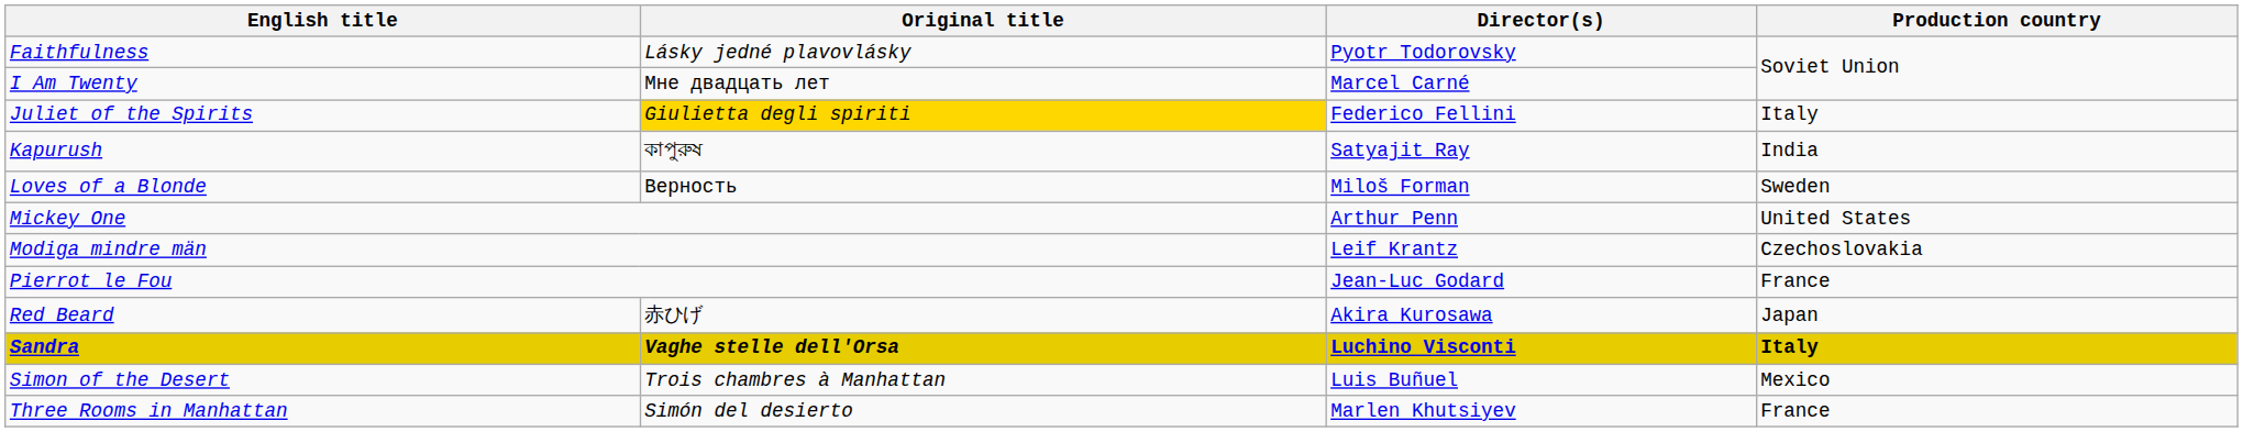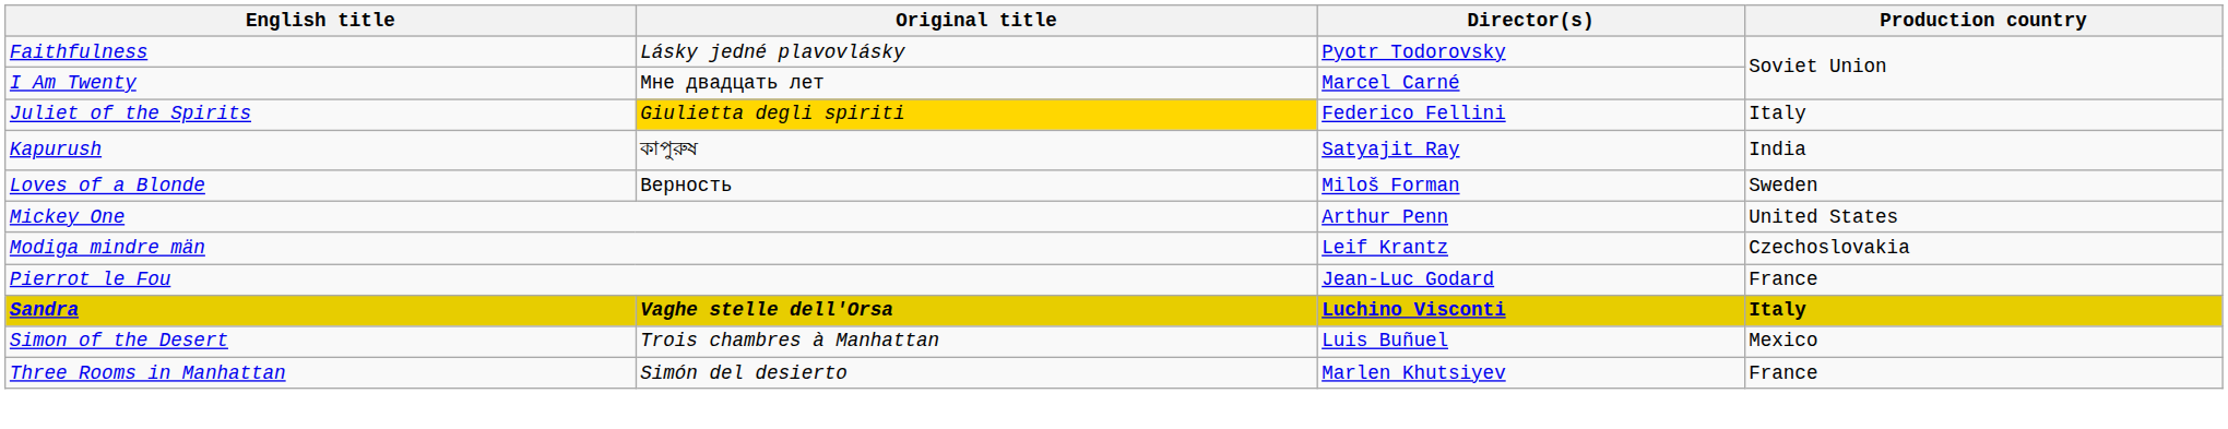- row: Red Beard | 赤ひげ | Akira Kurosawa | Japan
